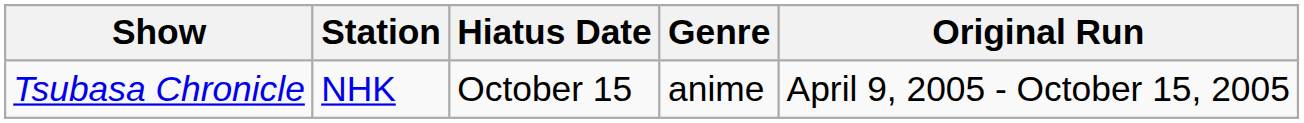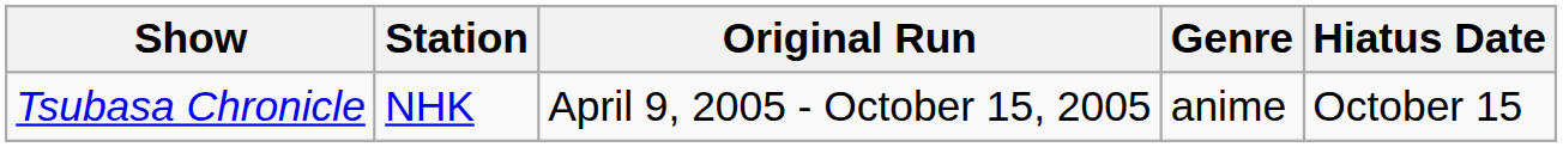columns swapped: Hiatus Date <-> Original Run
